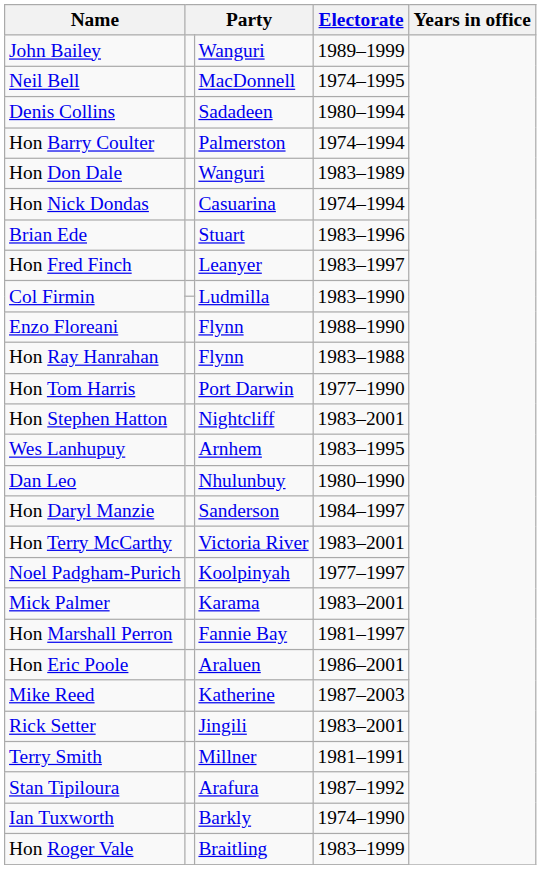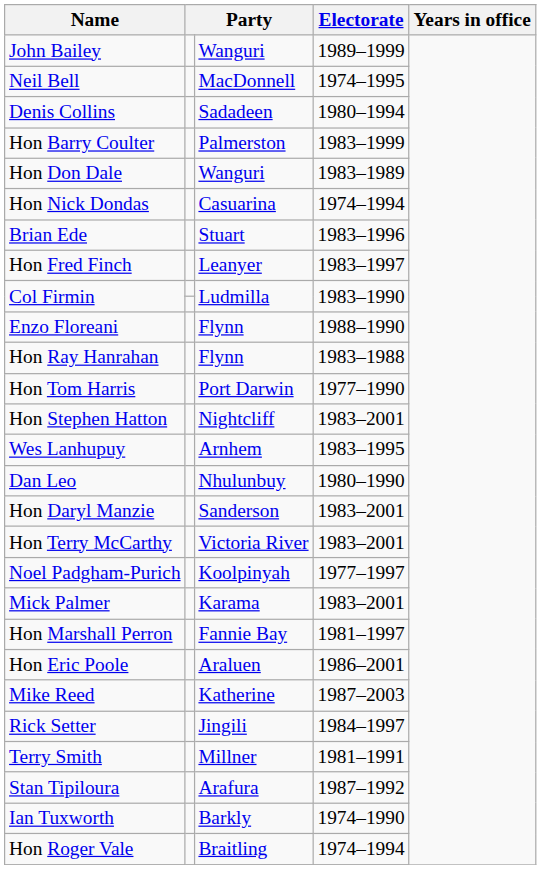Hon Barry Coulter | Electorate: 1974–1994 -> 1983–1999
Hon Daryl Manzie | Electorate: 1984–1997 -> 1983–2001
Rick Setter | Electorate: 1983–2001 -> 1984–1997
Hon Roger Vale | Electorate: 1983–1999 -> 1974–1994
